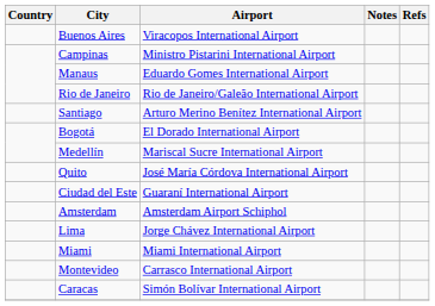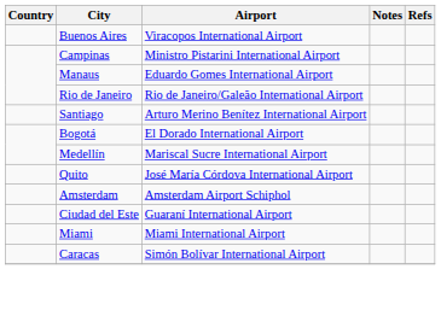rows swapped: Amsterdam <-> Ciudad del Este
- row: Lima | Jorge Chávez International Airport
- row: Montevideo | Carrasco International Airport
